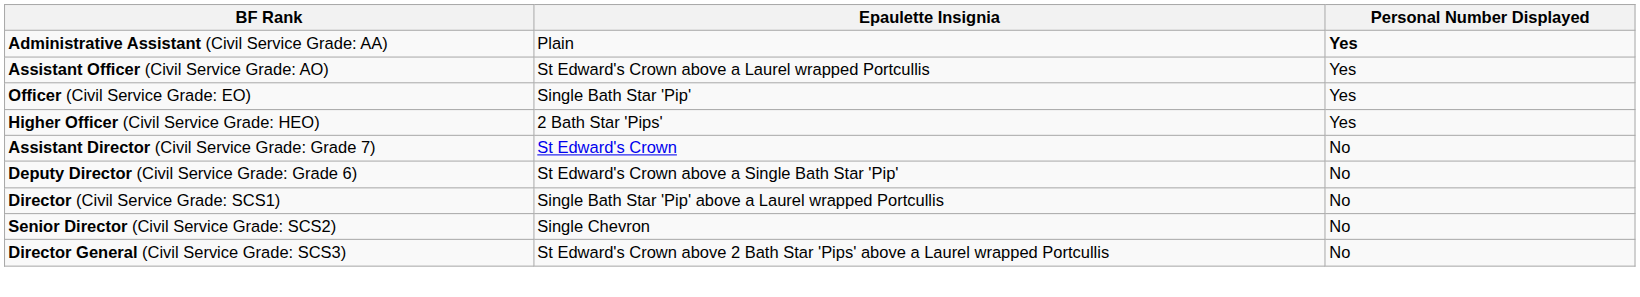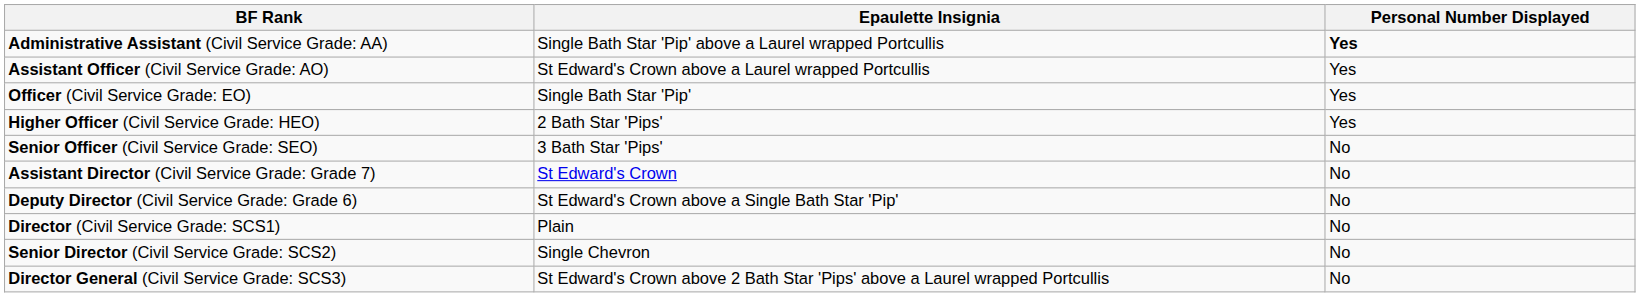Administrative Assistant (Civil Service Grade: AA) | Epaulette Insignia: Plain -> Single Bath Star 'Pip' above a Laurel wrapped Portcullis
+ row: Senior Officer (Civil Service Grade: SEO) | 3 Bath Star 'Pips' | No
Director (Civil Service Grade: SCS1) | Epaulette Insignia: Single Bath Star 'Pip' above a Laurel wrapped Portcullis -> Plain
